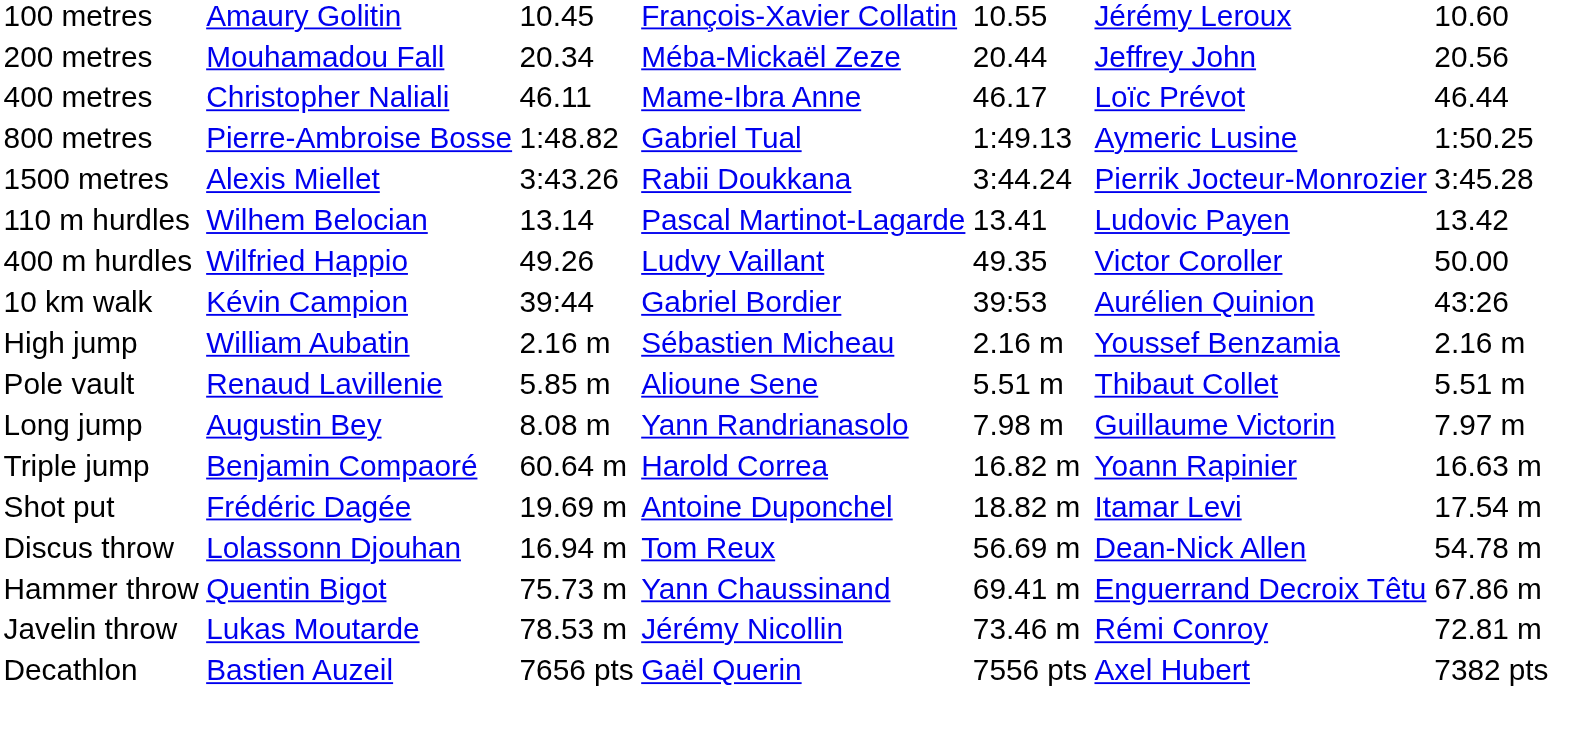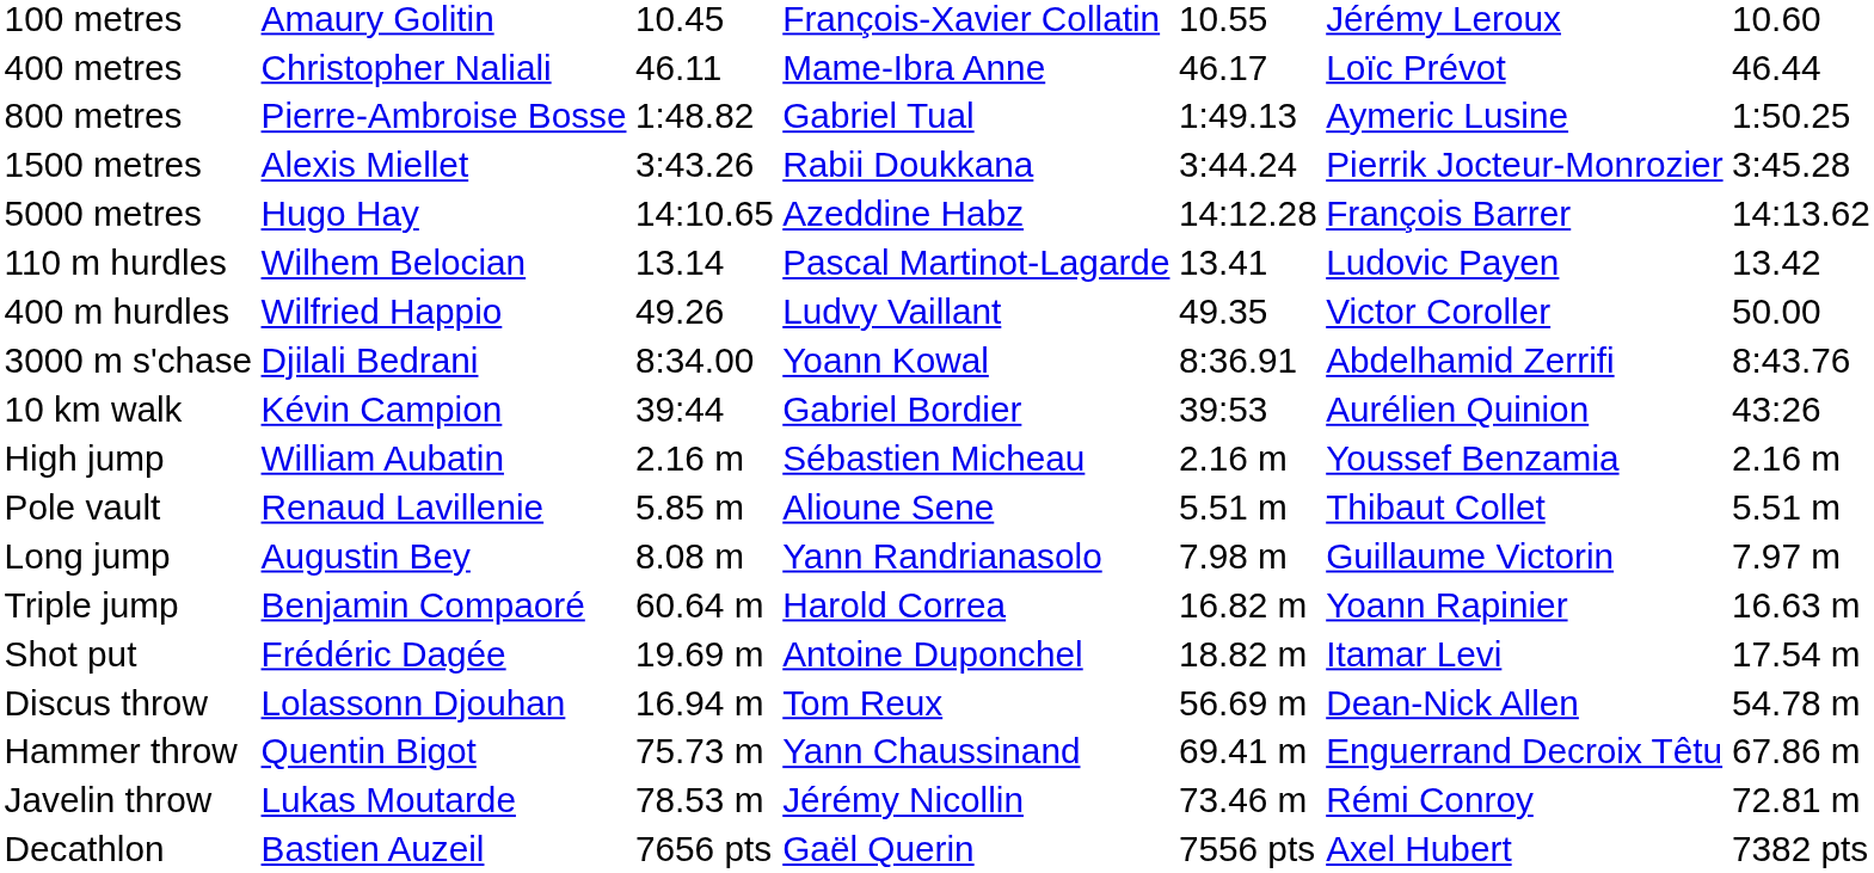- row: 200 metres | Mouhamadou Fall | 20.34 | Méba-Mickaël Zeze | 20.44 | Jeffrey John | 20.56
+ row: 5000 metres | Hugo Hay | 14:10.65 | Azeddine Habz | 14:12.28 | François Barrer | 14:13.62
+ row: 3000 m s'chase | Djilali Bedrani | 8:34.00 | Yoann Kowal | 8:36.91 | Abdelhamid Zerrifi | 8:43.76
